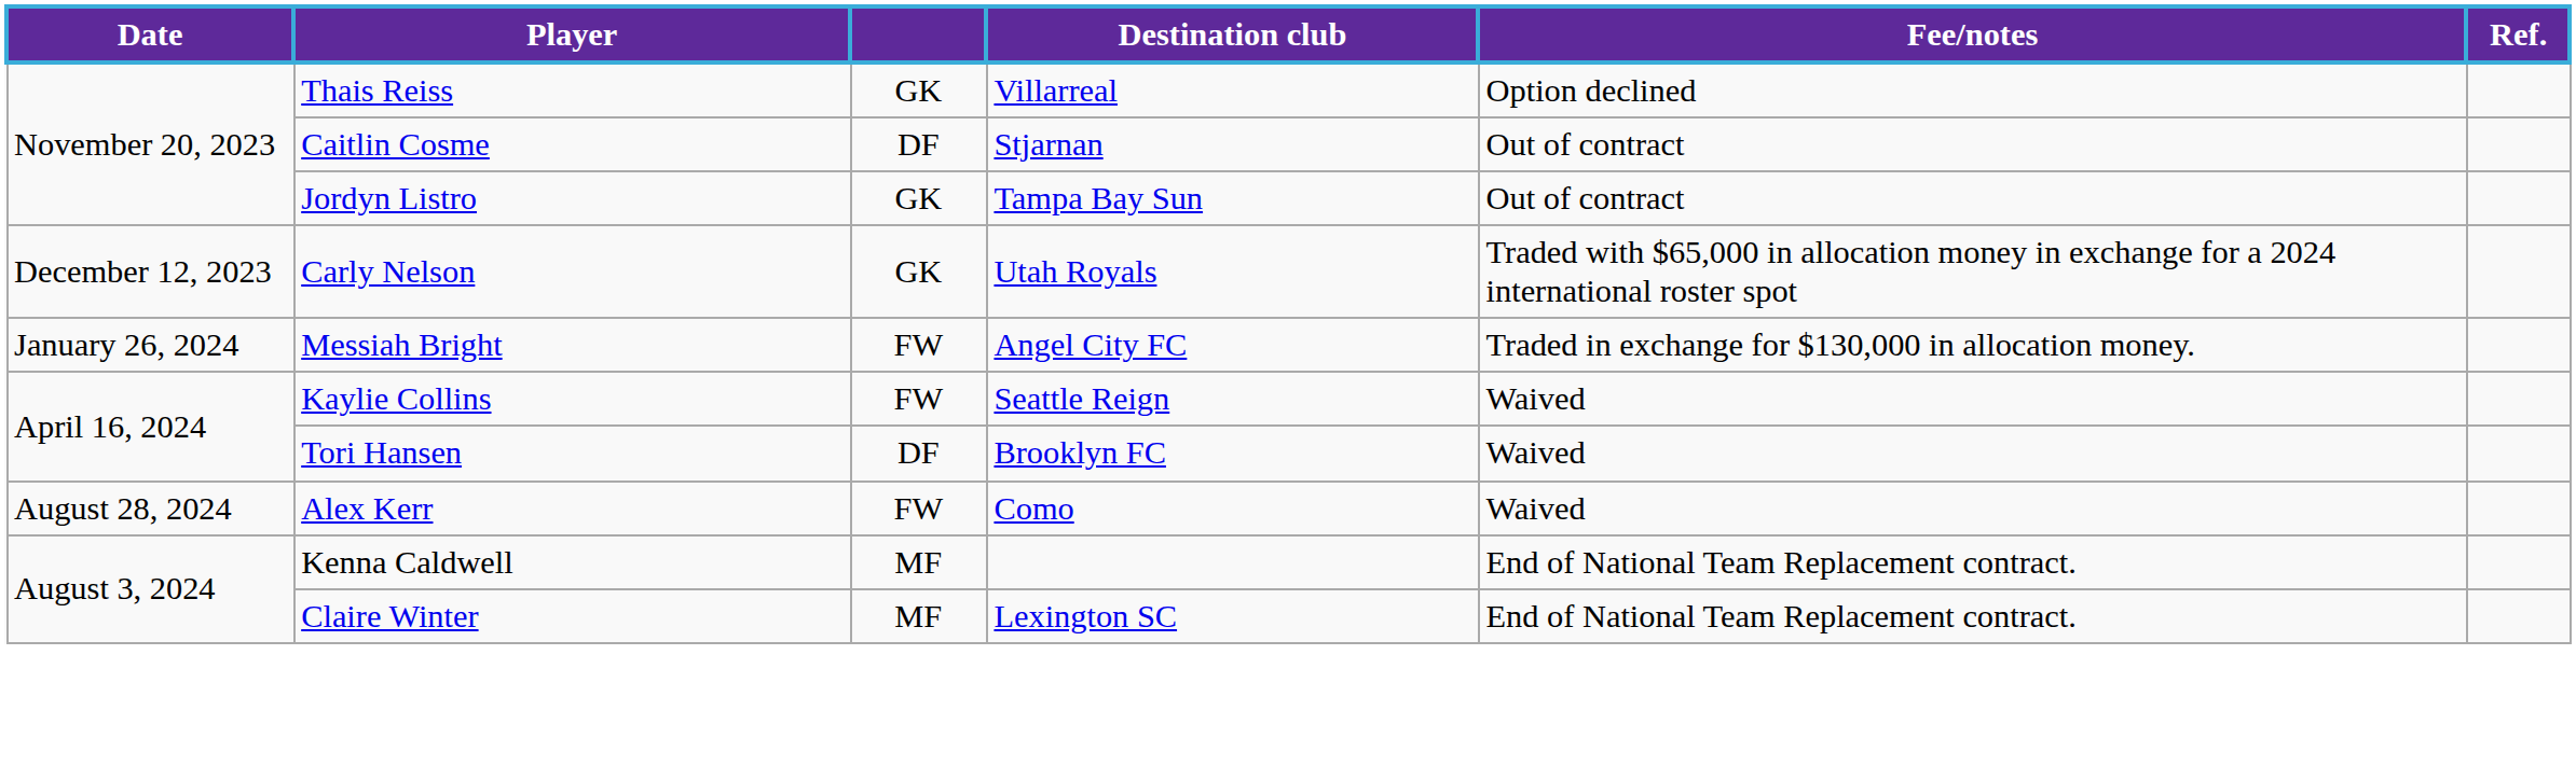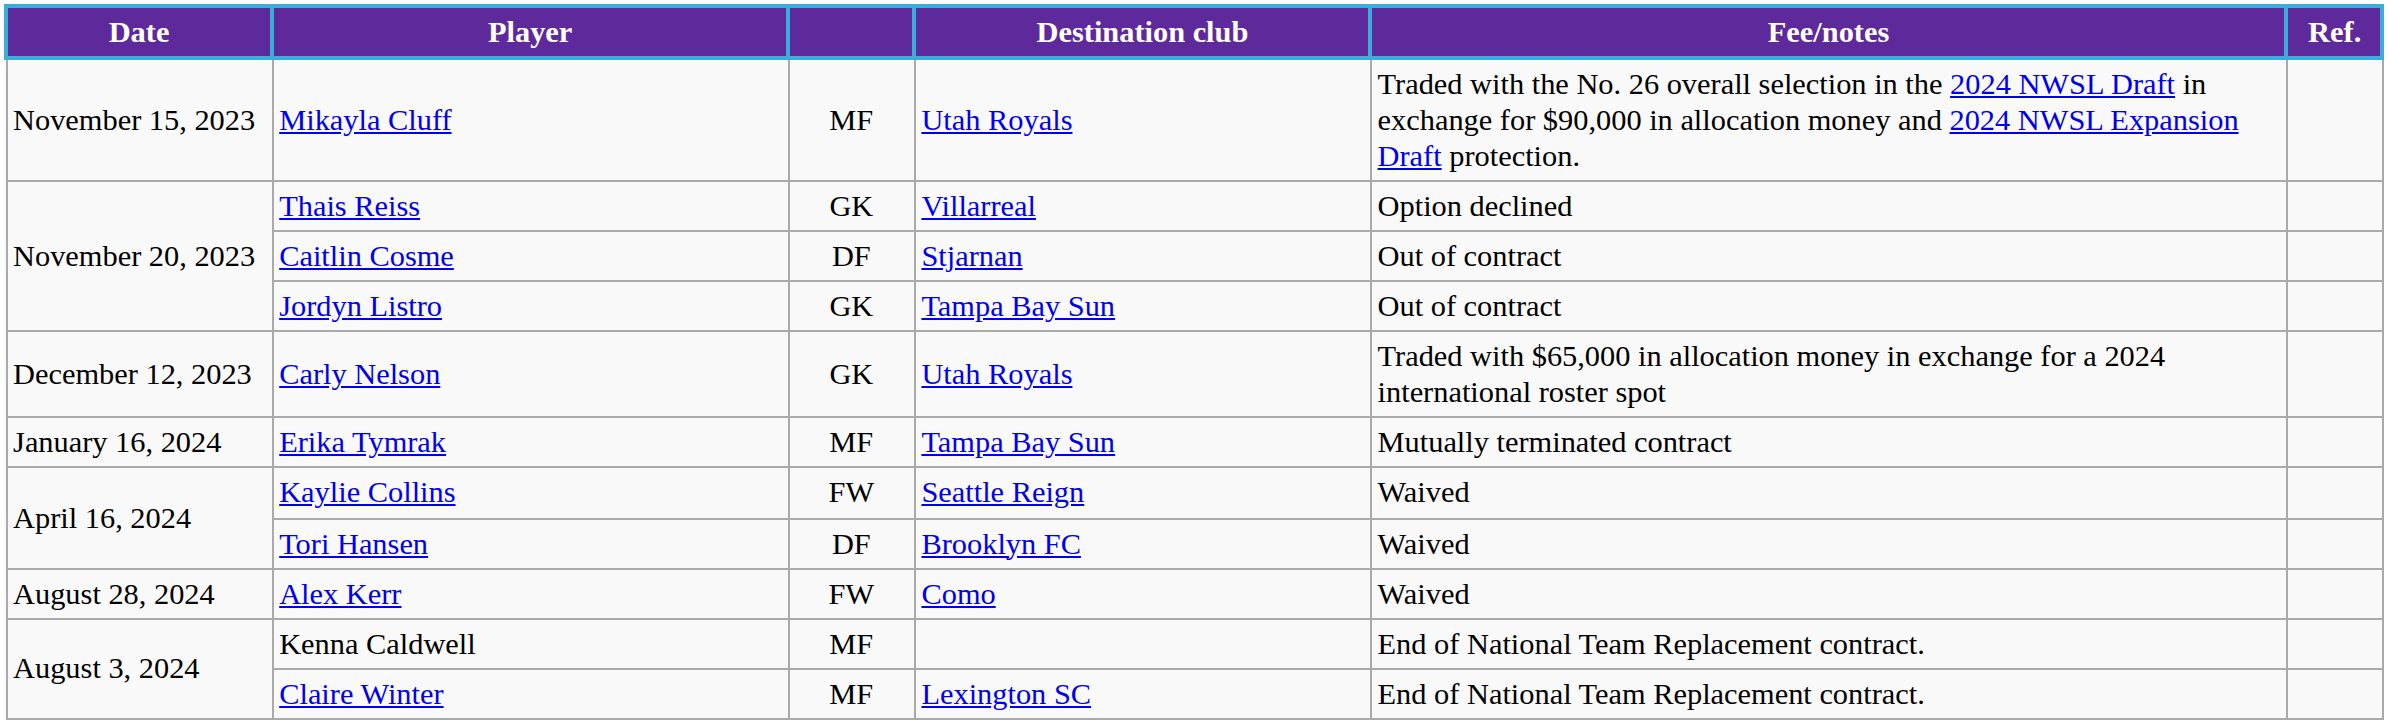+ row: November 15, 2023 | Mikayla Cluff | MF | Utah Royals | Traded with the No. 26 overall selection in the 2024 NWSL Draft in exchange for $90,000 in allocation money and 2024 NWSL Expansion Draft protection.
+ row: January 16, 2024 | Erika Tymrak | MF | Tampa Bay Sun | Mutually terminated contract
- row: January 26, 2024 | Messiah Bright | FW | Angel City FC | Traded in exchange for $130,000 in allocation money.
